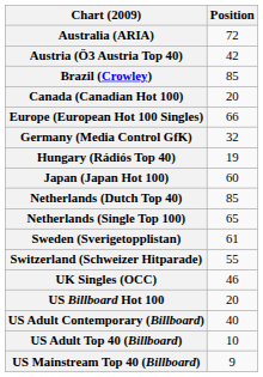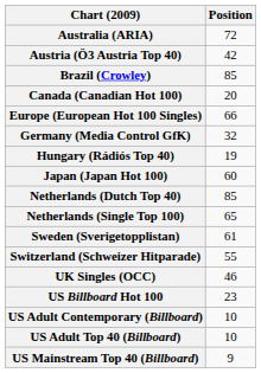US Billboard Hot 100 | Position: 20 -> 23
US Adult Contemporary (Billboard) | Position: 40 -> 10
